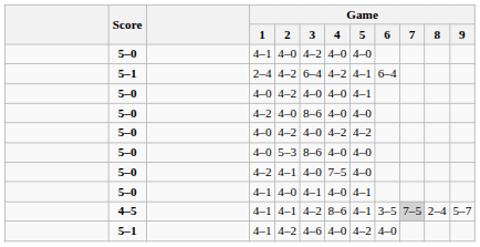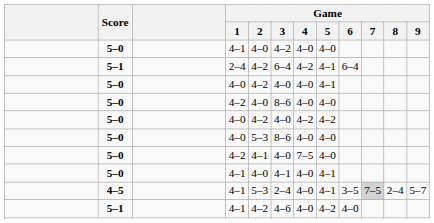4–5 / 4–1 | Game / 2: 4–1 -> 5–3
4–5 / 4–1 | Game / 3: 4–2 -> 2–4
4–5 / 4–1 | Game / 4: 8–6 -> 4–0
